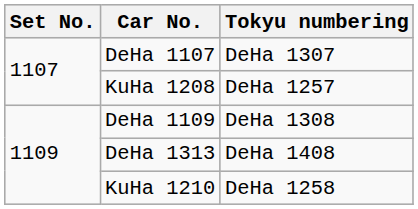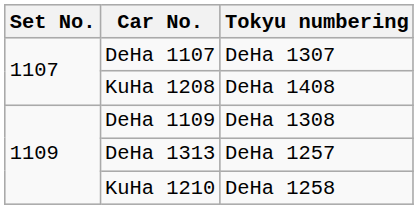KuHa 1208 | Tokyu numbering: DeHa 1257 -> DeHa 1408
DeHa 1313 | Tokyu numbering: DeHa 1408 -> DeHa 1257
